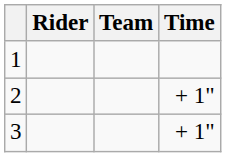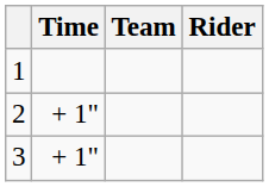columns swapped: Rider <-> Time
